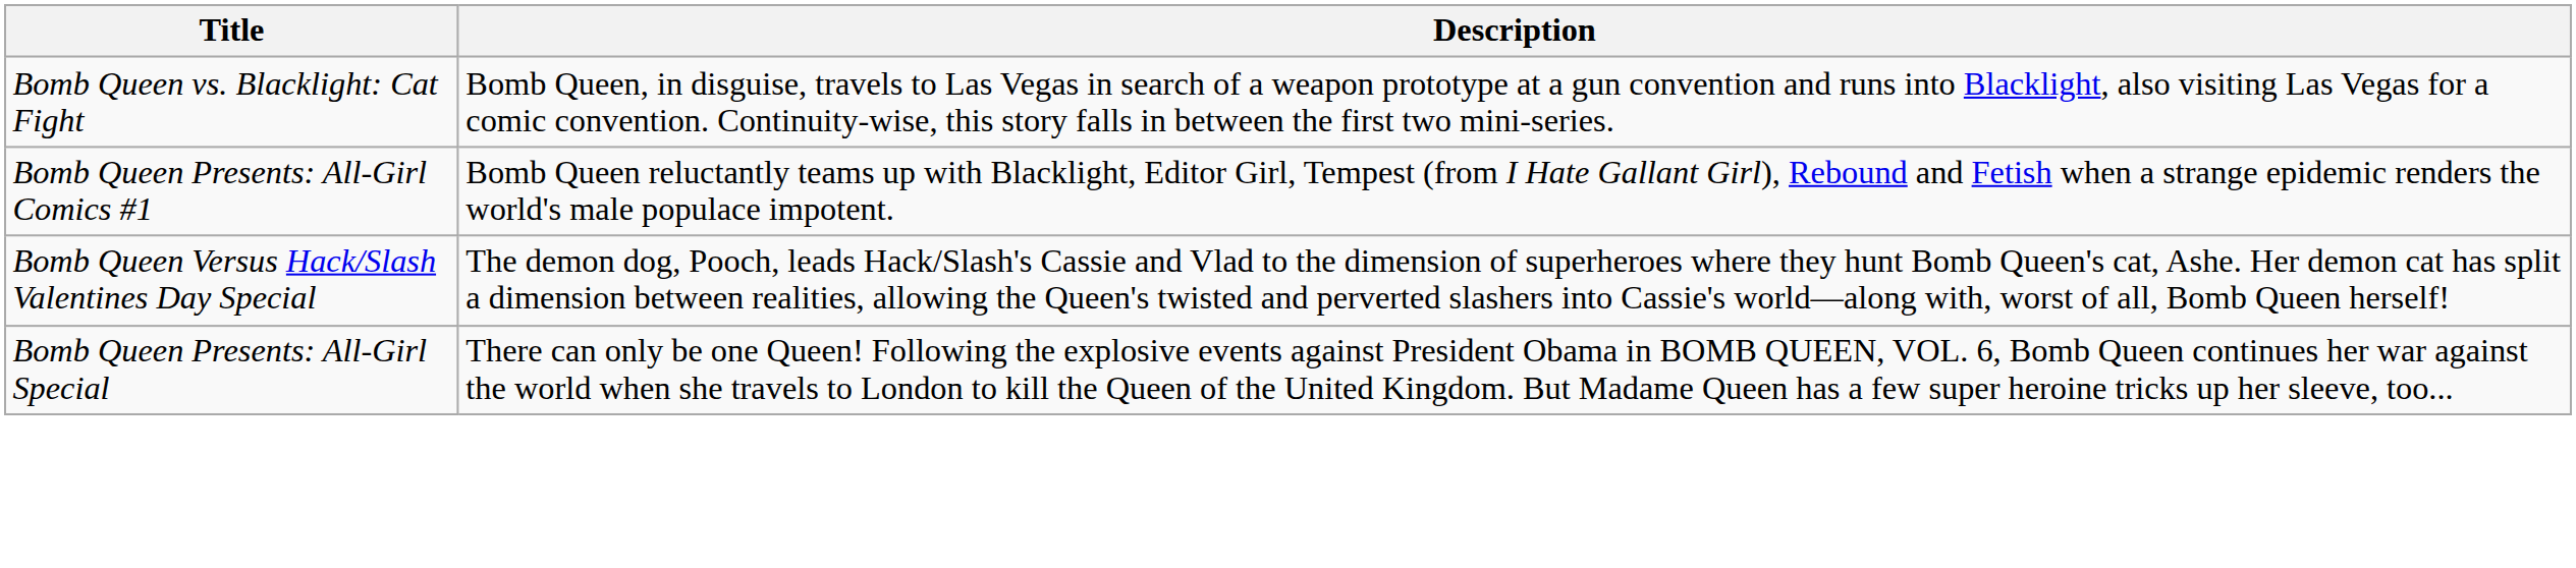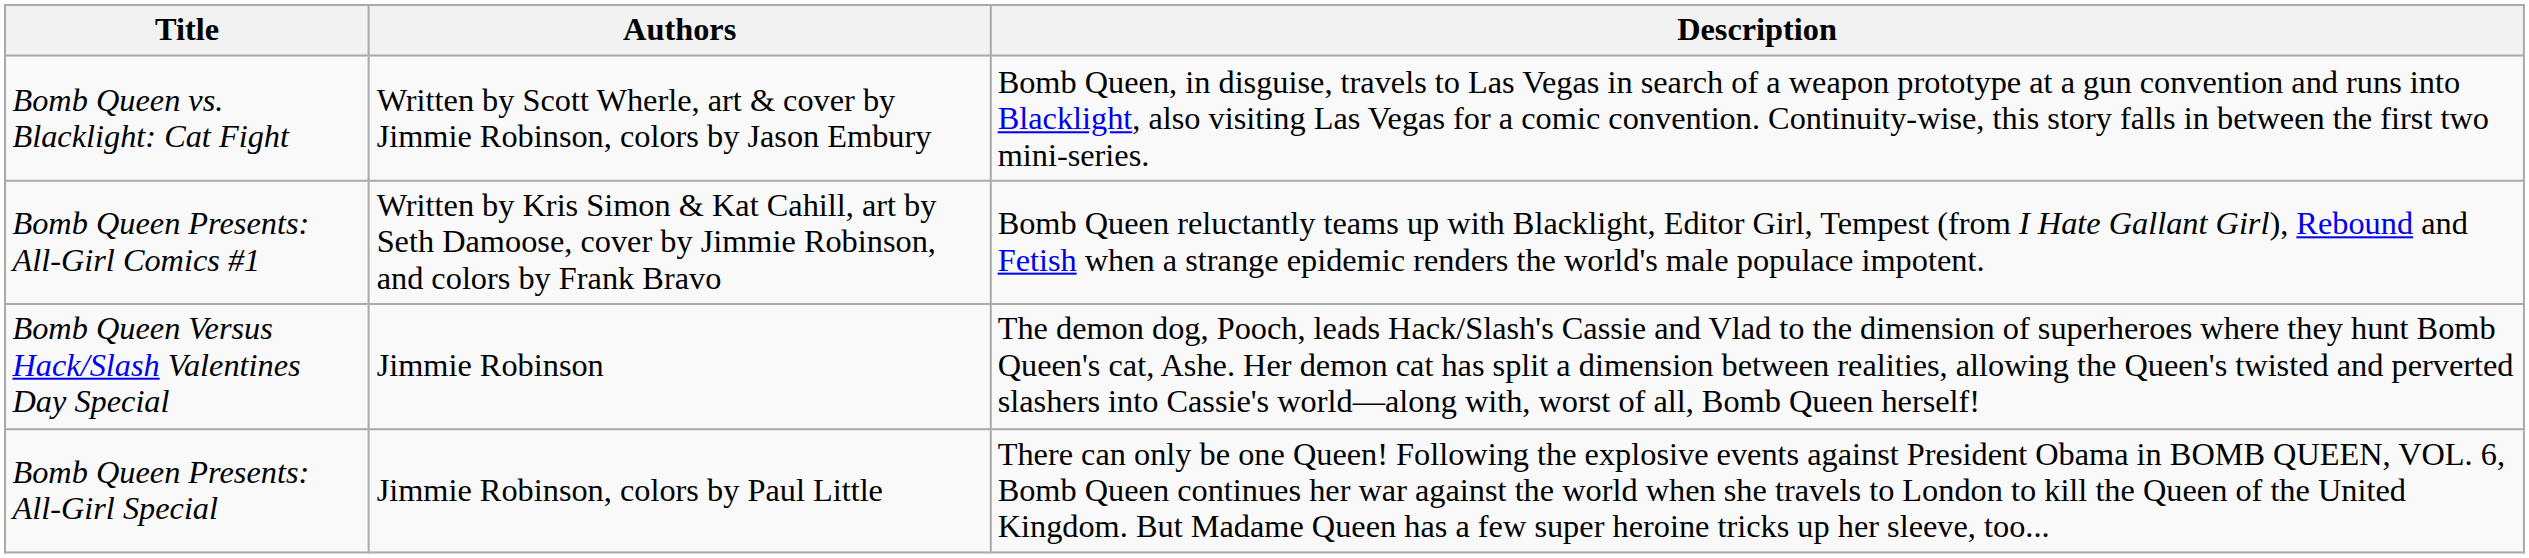+ column: Authors | Written by Scott Wherle, art & cover by Jimmie Robinson, colors by Jason Embury | Written by Kris Simon & Kat Cahill, art by Seth Damoose, cover by Jimmie Robinson, and colors by Frank Bravo | Jimmie Robinson | Jimmie Robinson, colors by Paul Little
